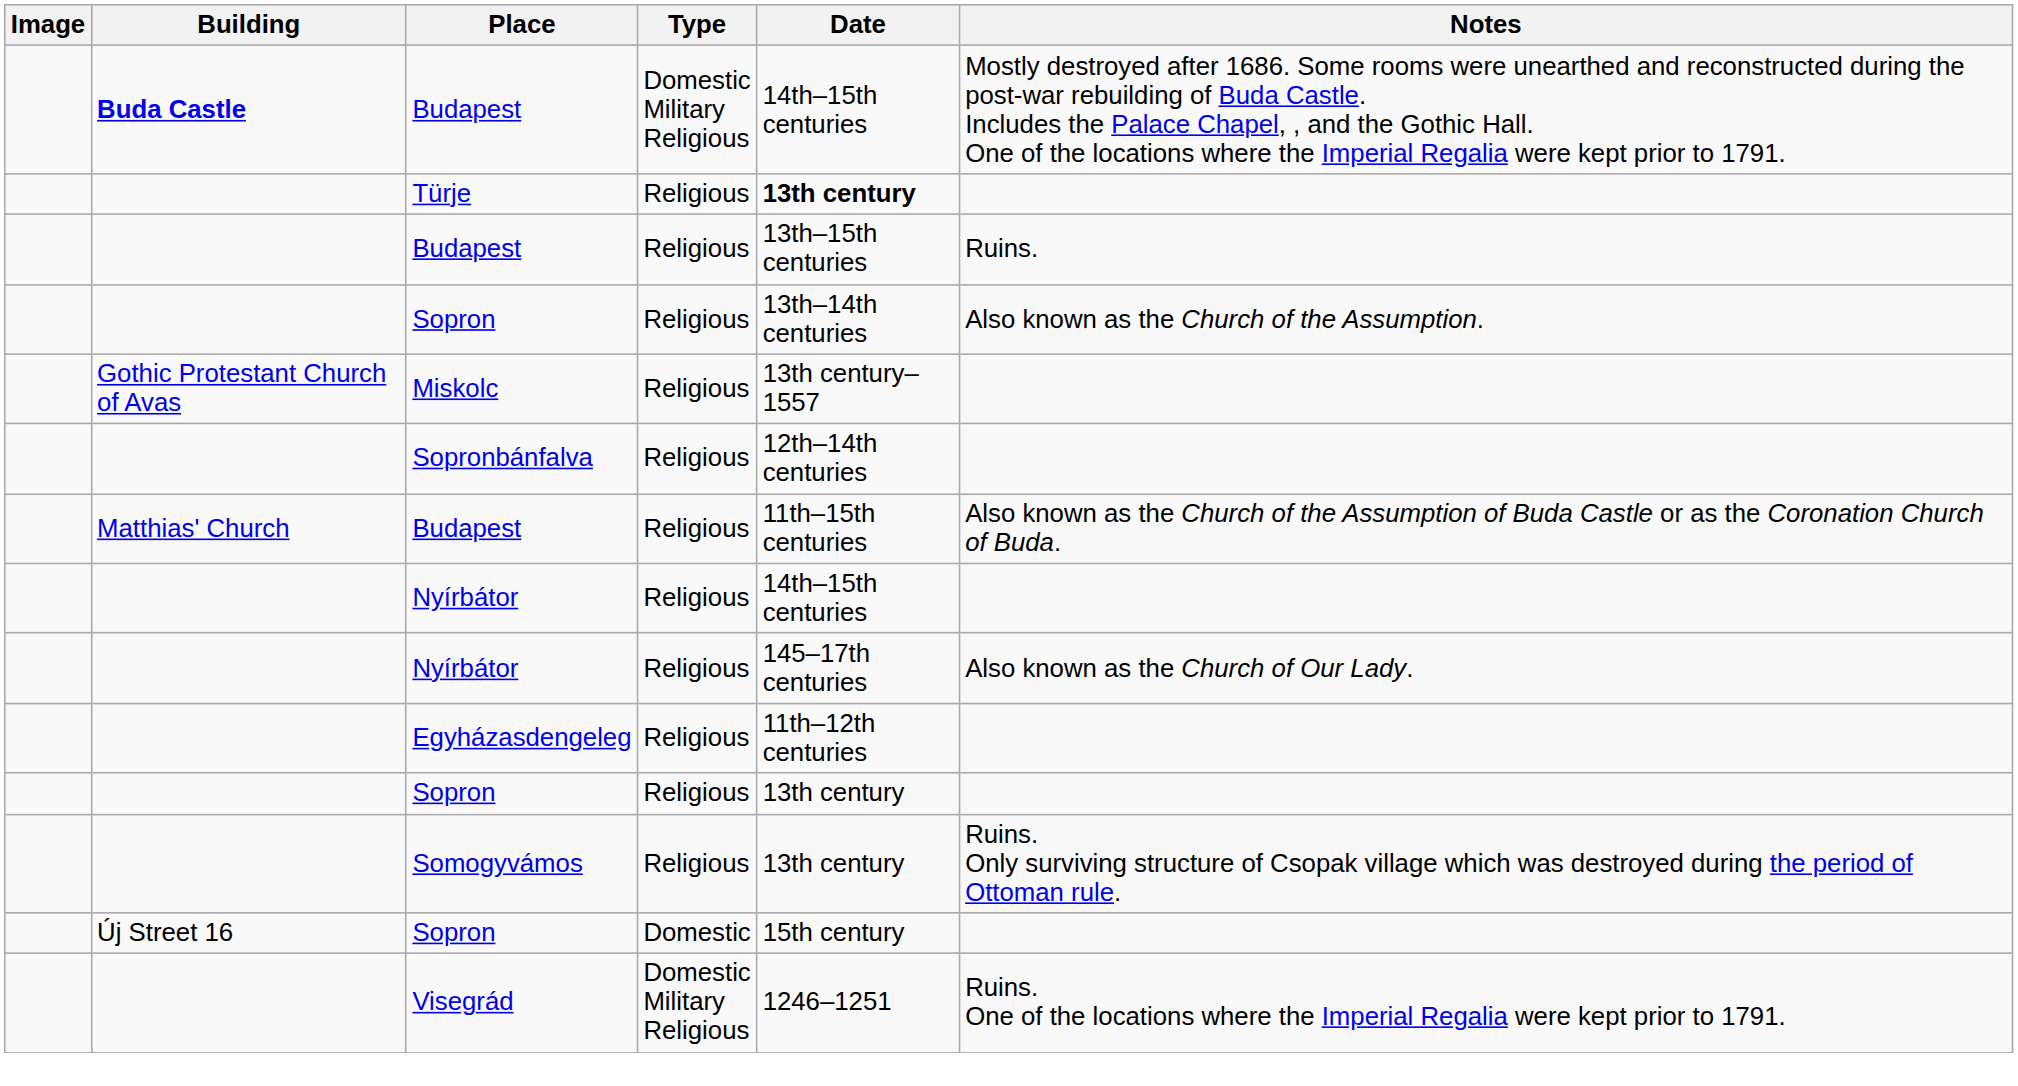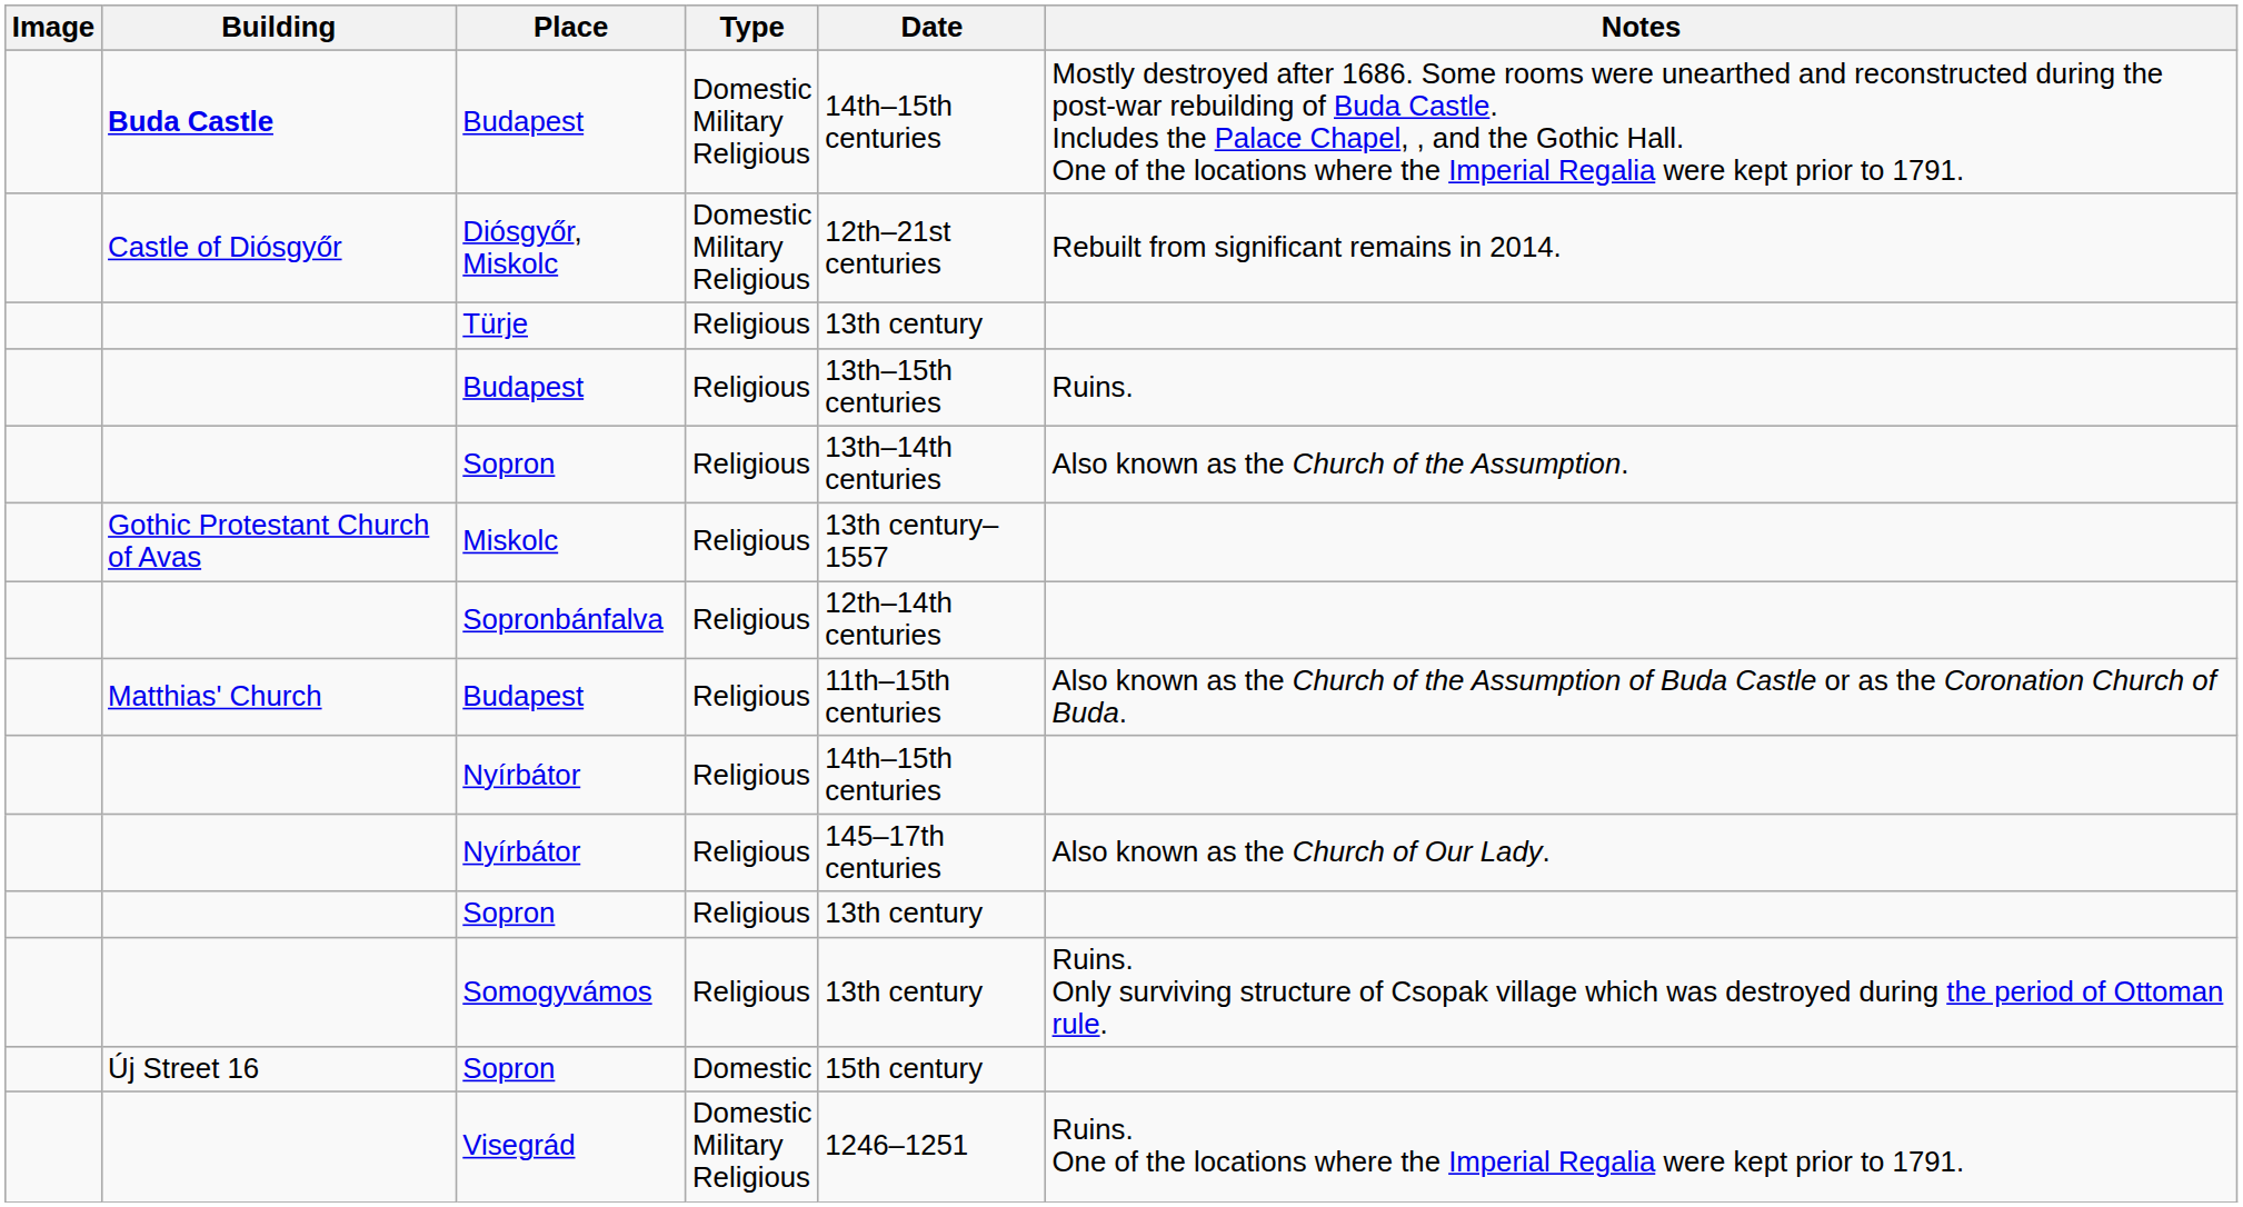+ row: Castle of Diósgyőr | Diósgyőr, Miskolc | Domestic Military Religious | 12th–21st centuries | Rebuilt from significant remains in 2014.
Türje | Date: bold -> normal
- row: Egyházasdengeleg | Religious | 11th–12th centuries
